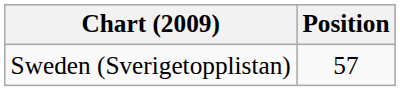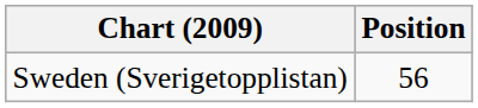Sweden (Sverigetopplistan) | Position: 57 -> 56
